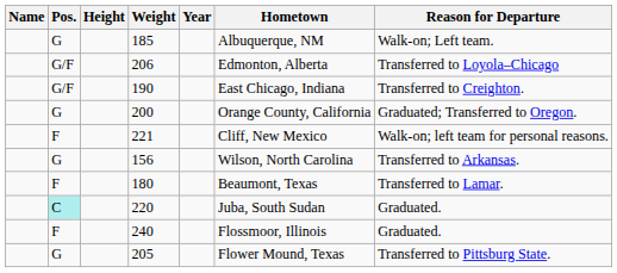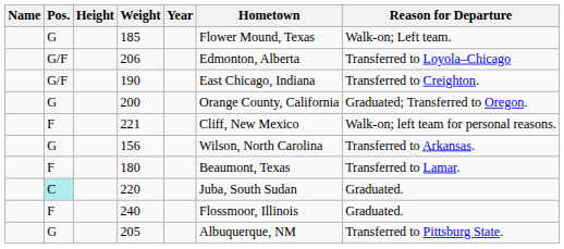185 | Hometown: Albuquerque, NM -> Flower Mound, Texas
205 | Hometown: Flower Mound, Texas -> Albuquerque, NM
